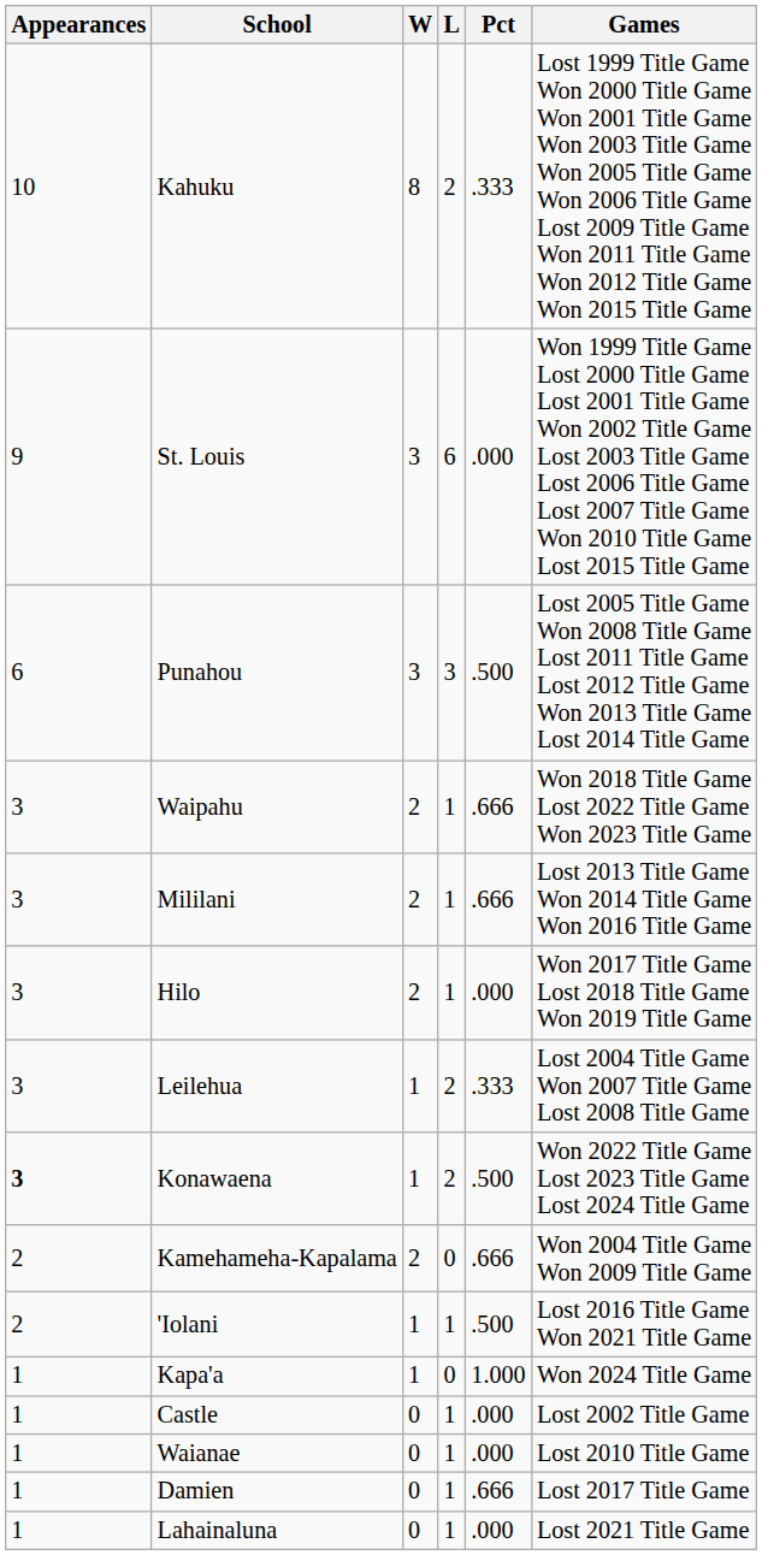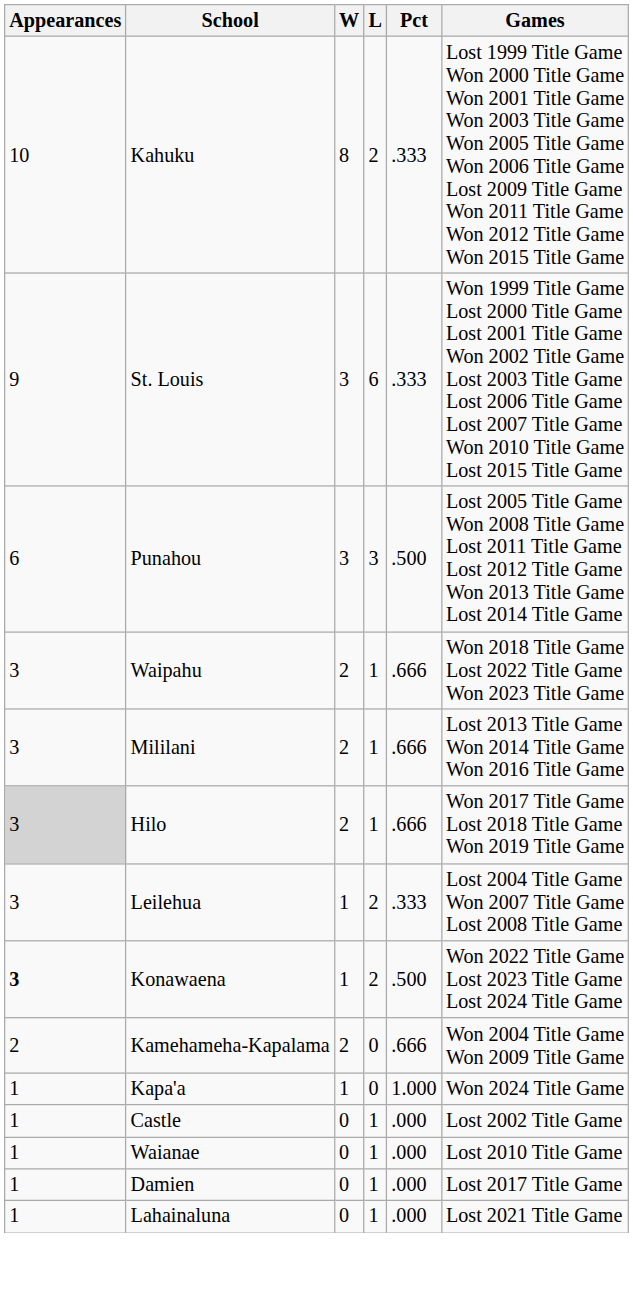St. Louis | Pct: .000 -> .333
Hilo | Appearances: no background -> lightgrey background
Hilo | Pct: .000 -> .666
- row: 2 | 'Iolani | 1 | 1 | .500 | Lost 2016 Title Game Won 2021 Title Game
Damien | Pct: .666 -> .000
